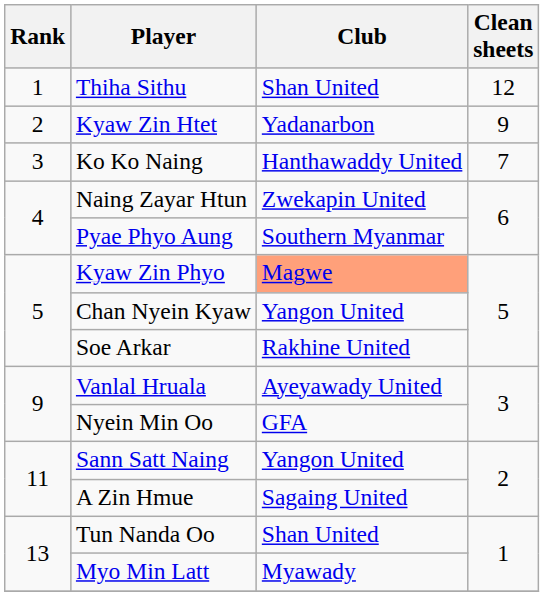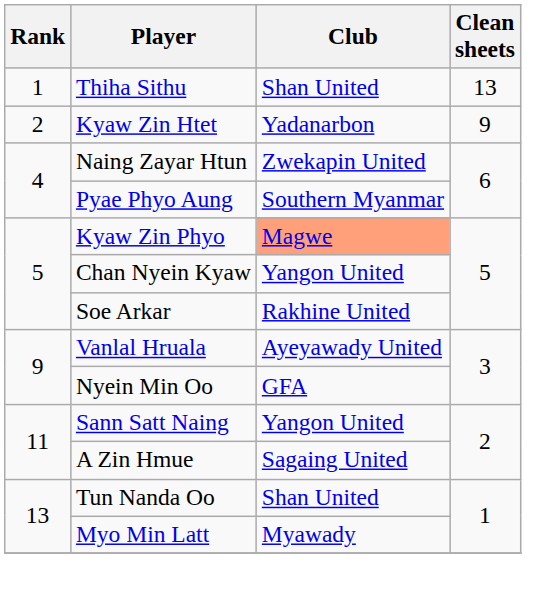Thiha Sithu | Clean sheets: 12 -> 13
- row: 3 | Ko Ko Naing | Hanthawaddy United | 7
